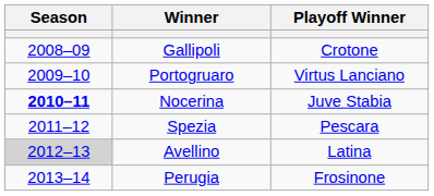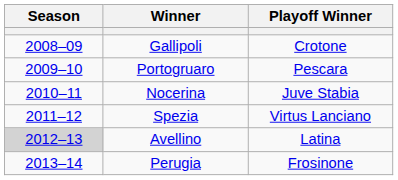Portogruaro | Playoff Winner: Virtus Lanciano -> Pescara
Nocerina | Season: bold -> normal
Spezia | Playoff Winner: Pescara -> Virtus Lanciano
